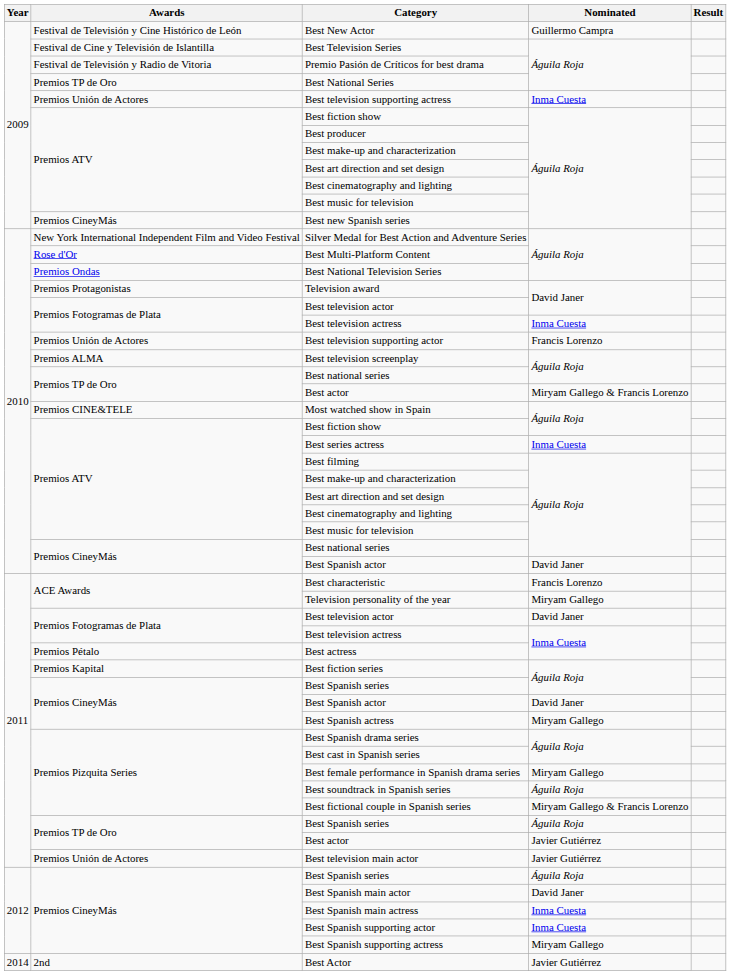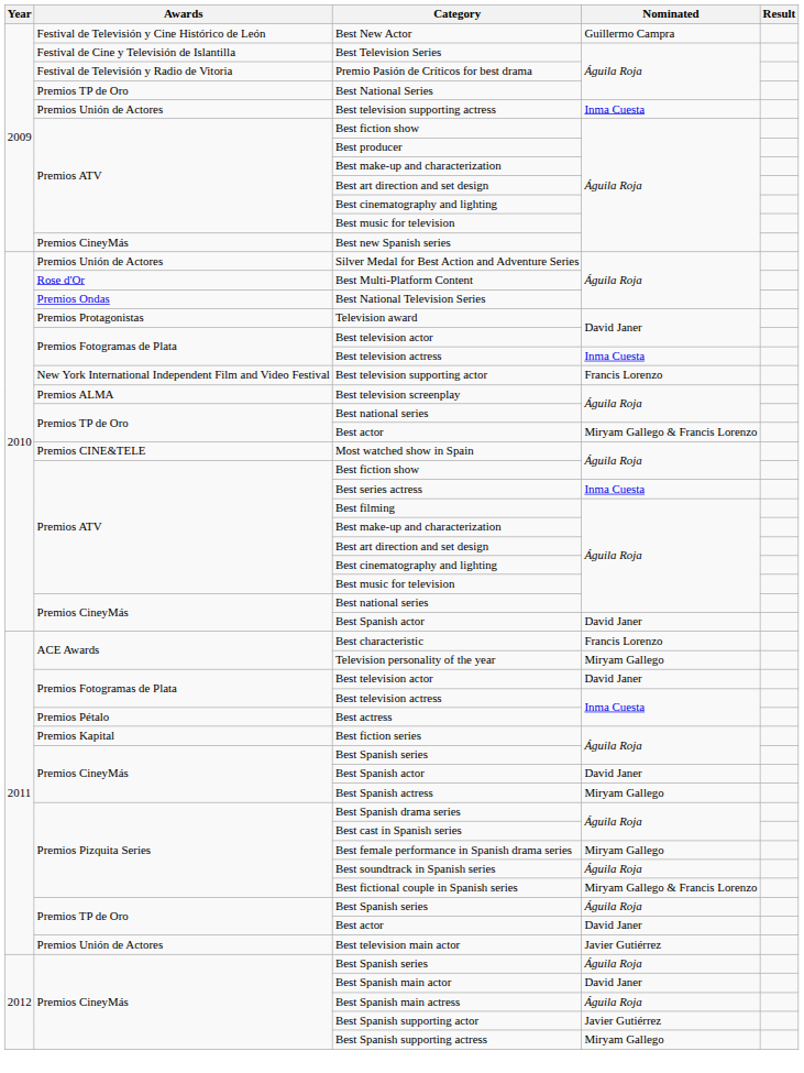Silver Medal for Best Action and Adventure Series | Awards: New York International Independent Film and Video Festival -> Premios Unión de Actores
Best television supporting actor | Awards: Premios Unión de Actores -> New York International Independent Film and Video Festival
2011 / Best actor | Nominated: Javier Gutiérrez -> David Janer
Best Spanish main actress | Nominated: Inma Cuesta -> Águila Roja
Best Spanish supporting actor | Nominated: Inma Cuesta -> Javier Gutiérrez
- row: 2014 | 2nd | Best Actor | Javier Gutiérrez
